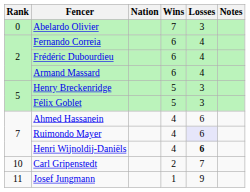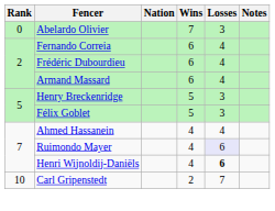Ahmed Hassanein | Losses: 6 -> 4
- row: 11 | Josef Jungmann | 1 | 9
